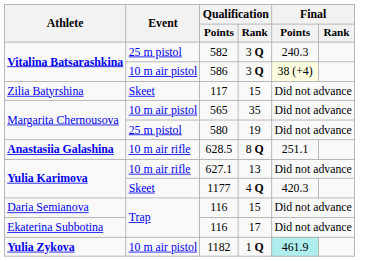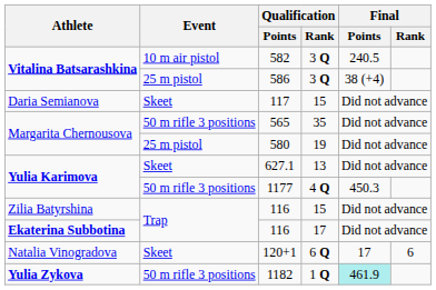582 | Event: 25 m pistol -> 10 m air pistol
582 | Final / Points: 240.3 -> 240.5
586 | Event: 10 m air pistol -> 25 m pistol
586 | Final / Points: lightyellow background -> no background
117 | Athlete: Zilia Batyrshina -> Daria Semianova
565 | Event: 10 m air pistol -> 50 m rifle 3 positions
- row: Anastasiia Galashina | 10 m air rifle | 628.5 | 8 Q | 251.1
627.1 | Event: 10 m air rifle -> Skeet
1177 | Event: Skeet -> 50 m rifle 3 positions
1177 | Final / Points: 420.3 -> 450.3
116 / 15 | Athlete: Daria Semianova -> Zilia Batyrshina
116 / 17 | Athlete: normal -> bold
+ row: Natalia Vinogradova | Skeet | 120+1 | 6 Q | 17 | 6
1182 | Event: 10 m air pistol -> 50 m rifle 3 positions
